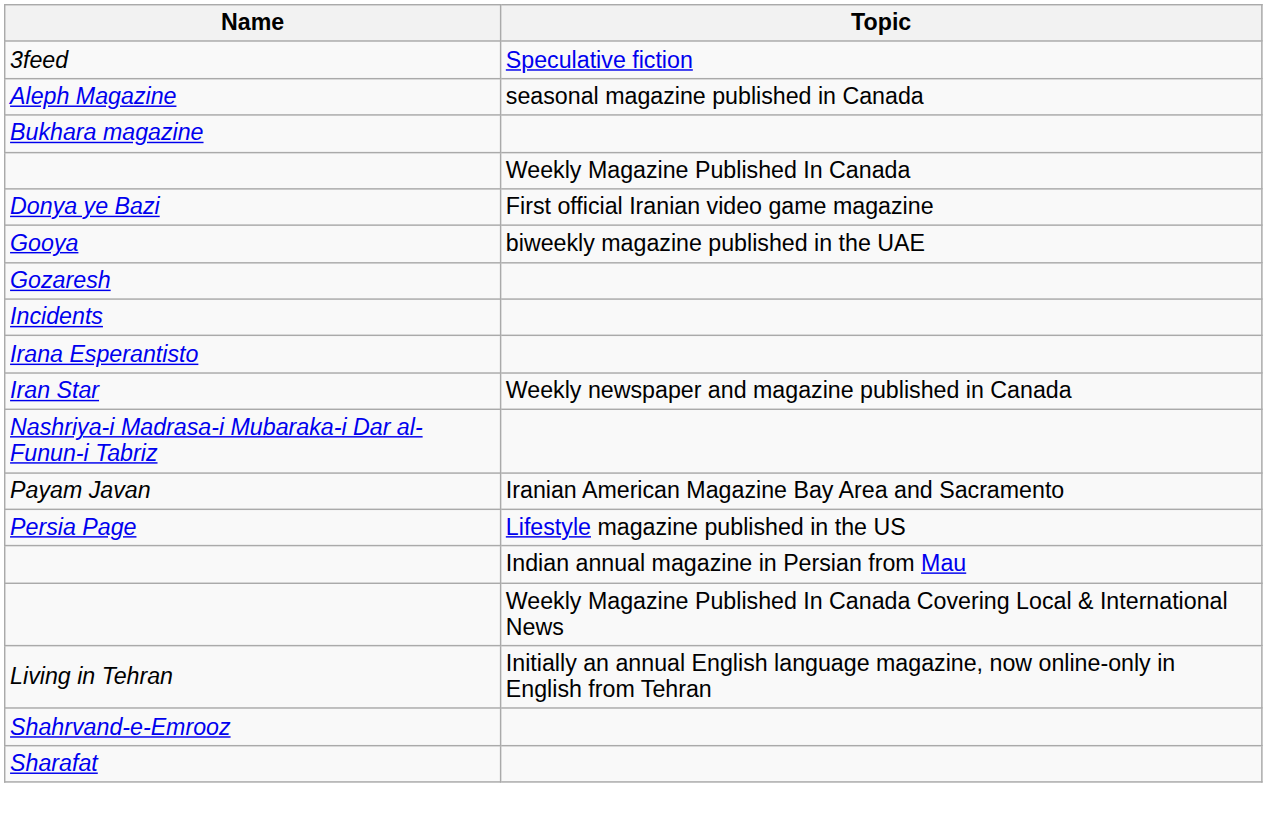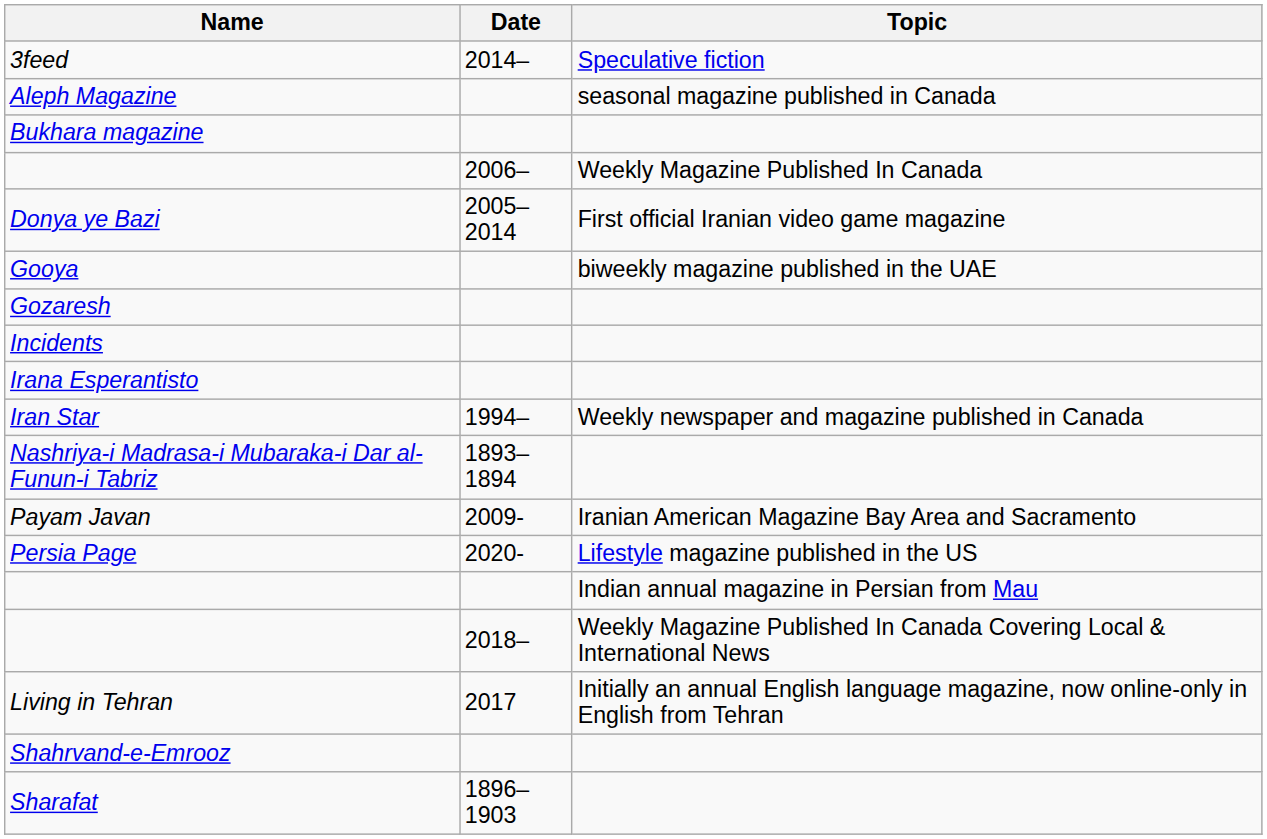+ column: Date | 2014– | 2006– | 2005–2014 | 1994– | 1893–1894 | 2009- | 2020- | 2018– | 2017 | 1896–1903
